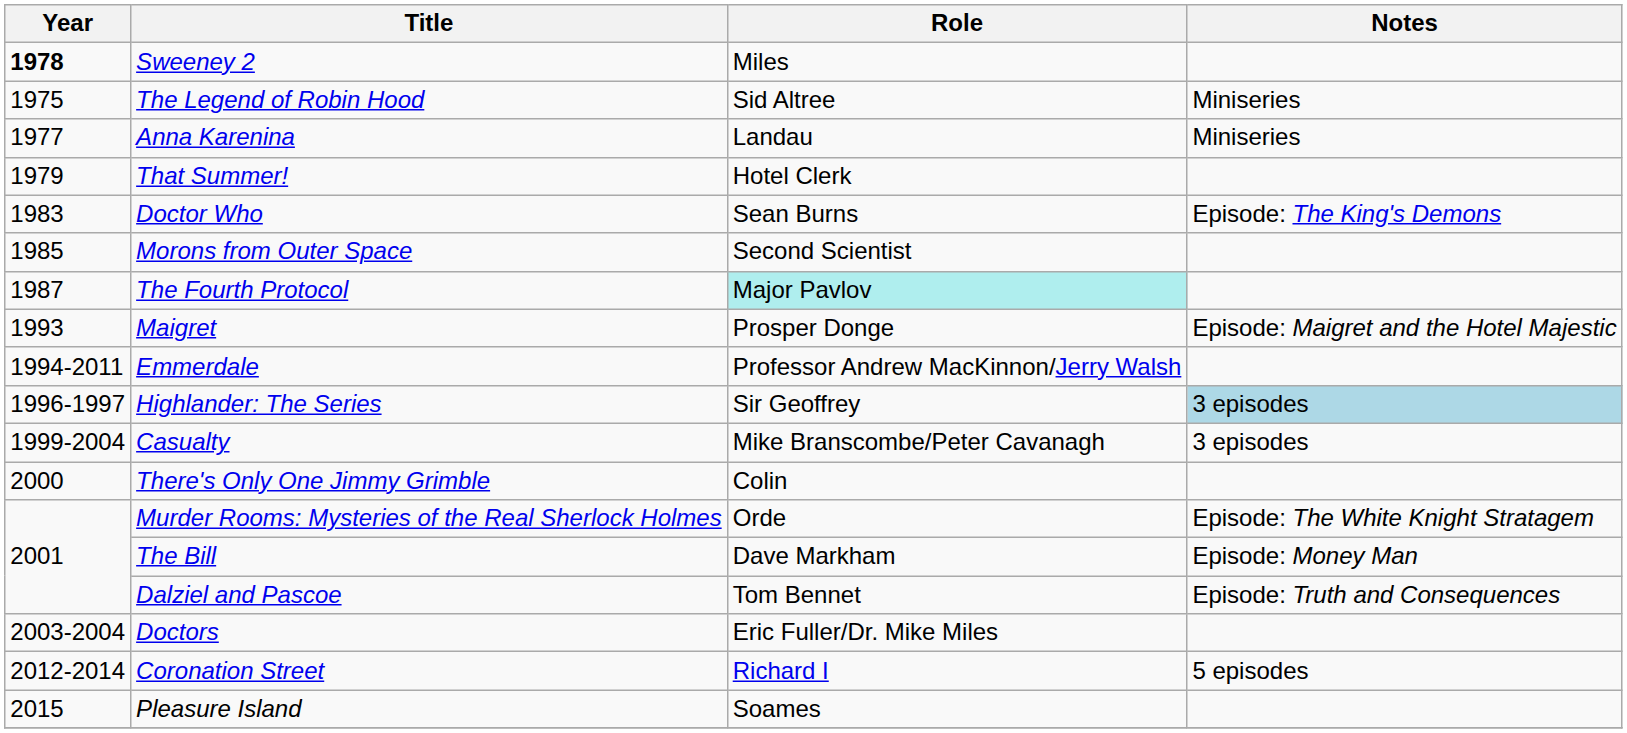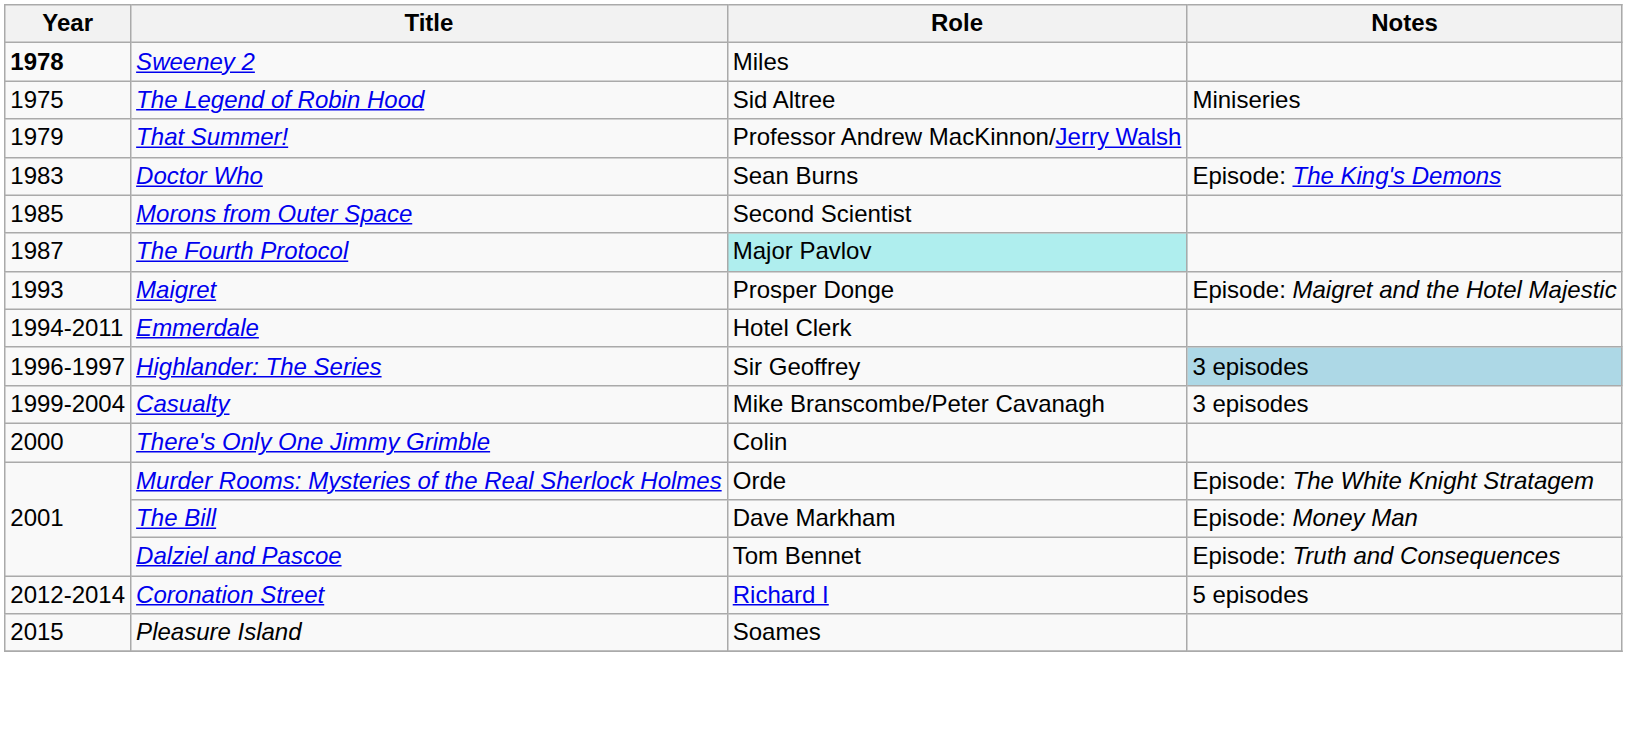- row: 1977 | Anna Karenina | Landau | Miniseries
That Summer! | Role: Hotel Clerk -> Professor Andrew MacKinnon/Jerry Walsh
Emmerdale | Role: Professor Andrew MacKinnon/Jerry Walsh -> Hotel Clerk
- row: 2003-2004 | Doctors | Eric Fuller/Dr. Mike Miles
